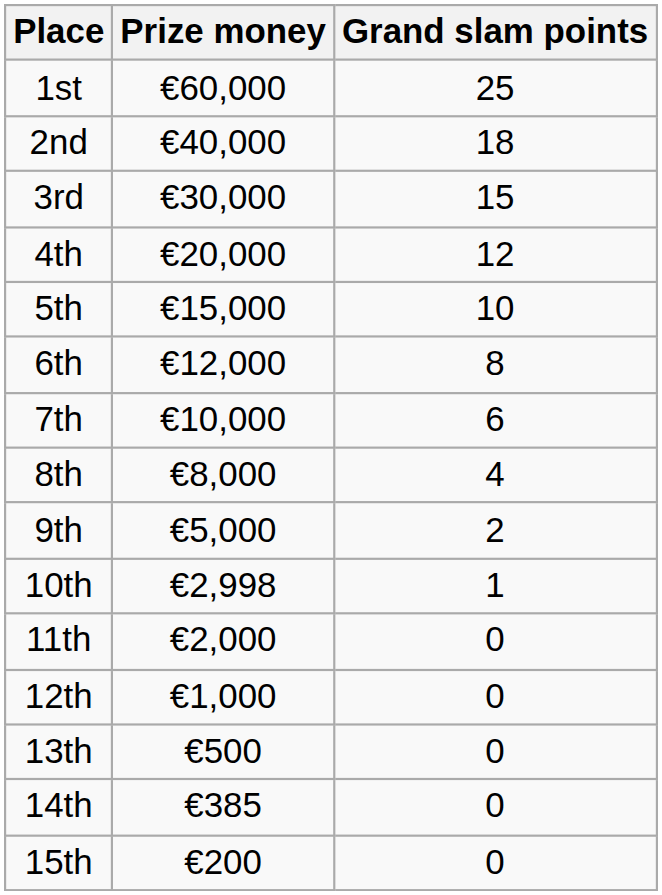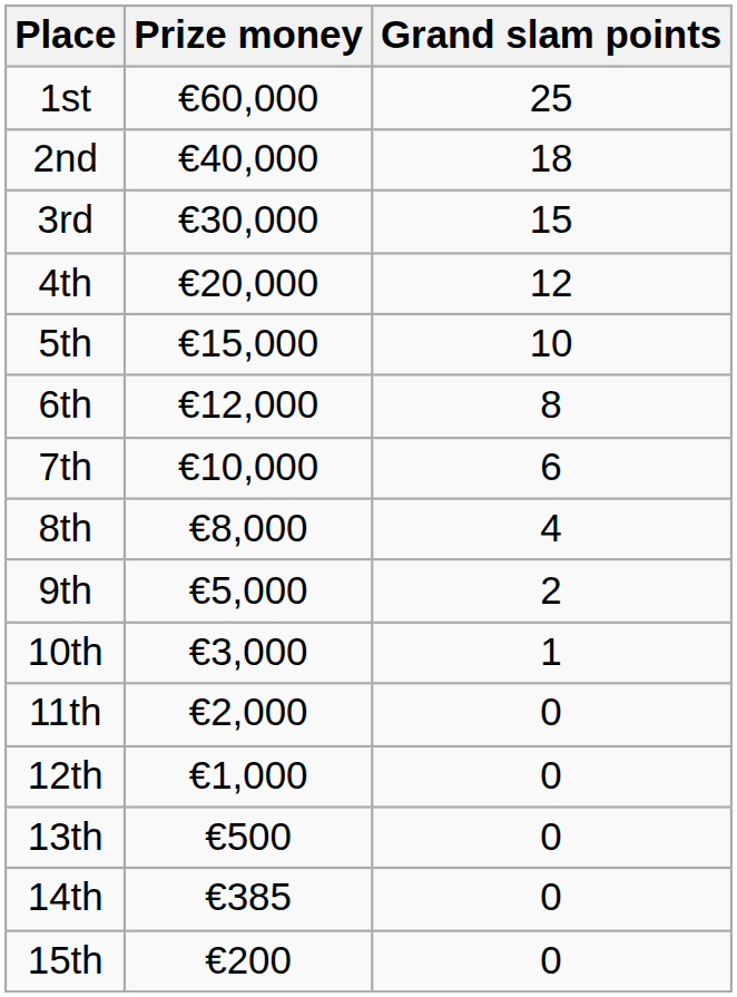10th | Prize money: €2,998 -> €3,000
